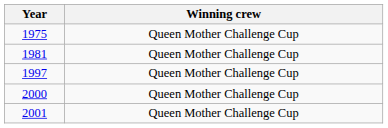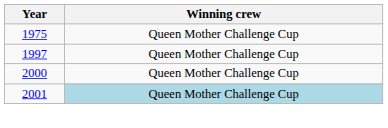- row: 1981 | Queen Mother Challenge Cup
2001 | Winning crew: no background -> lightblue background
